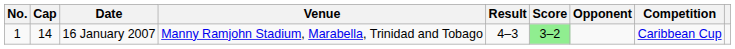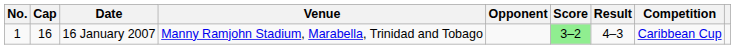columns swapped: Opponent <-> Result
16 January 2007 | Cap: 14 -> 16
